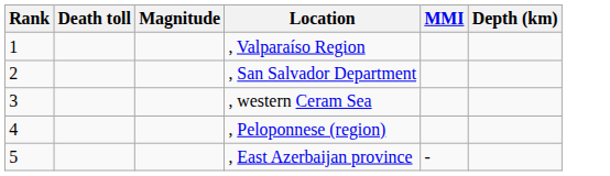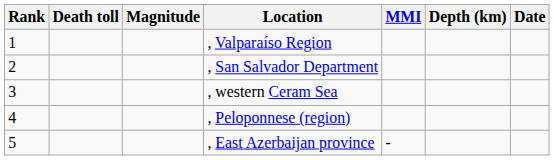+ column: Date
